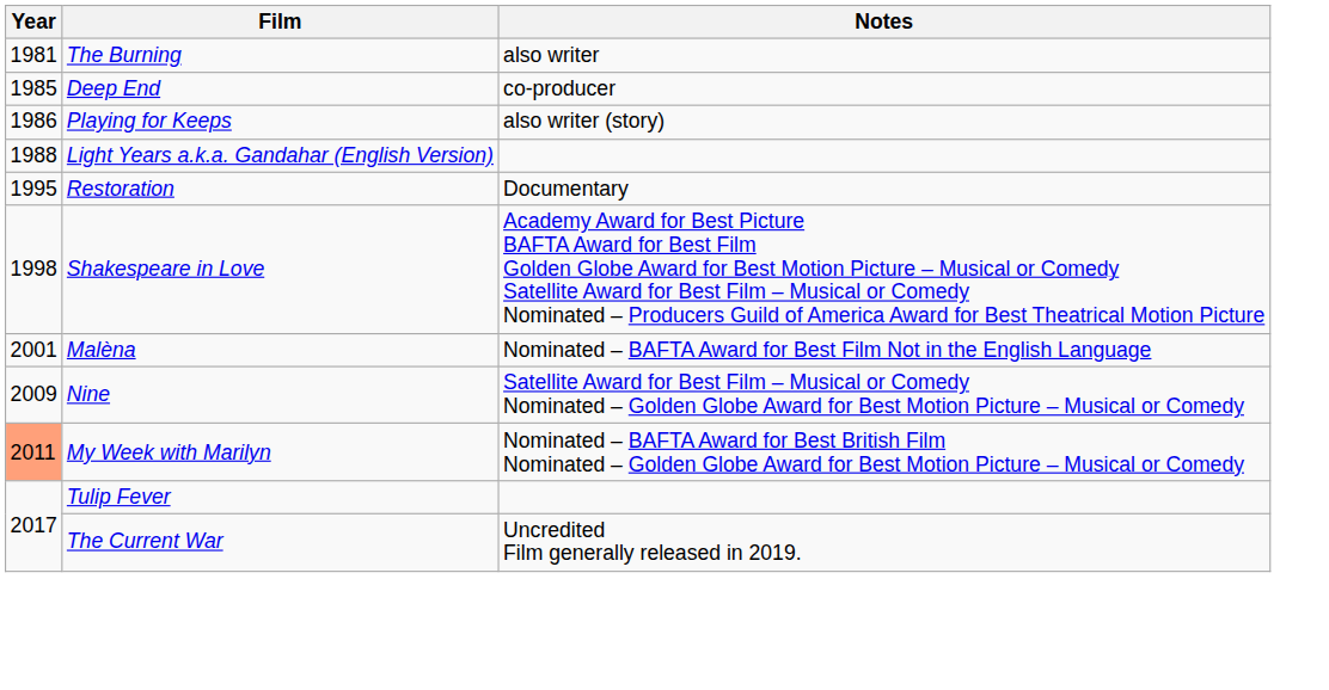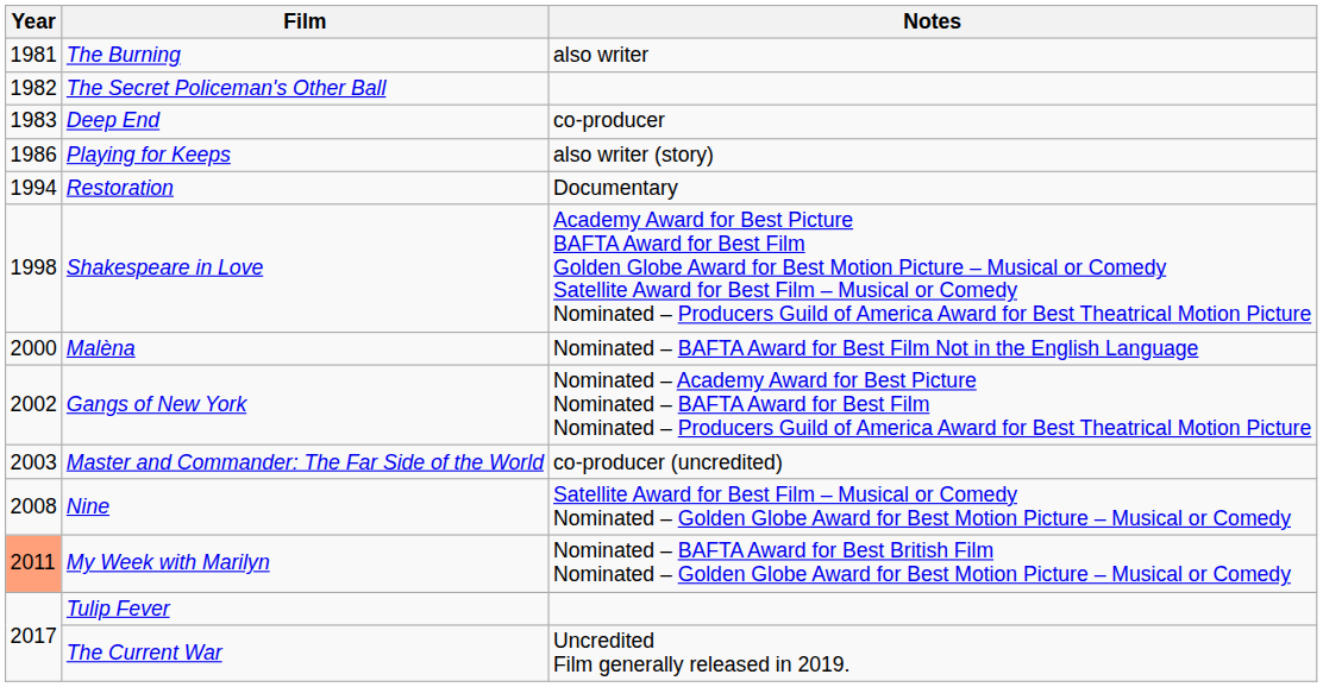+ row: 1982 | The Secret Policeman's Other Ball
Deep End | Year: 1985 -> 1983
- row: 1988 | Light Years a.k.a. Gandahar (English Version)
Restoration | Year: 1995 -> 1994
Malèna | Year: 2001 -> 2000
+ row: 2002 | Gangs of New York | Nominated – Academy Award for Best Picture Nominated – BAFTA Award for Best Film Nominated – Producers Guild of America Award for Best Theatrical Motion Picture
+ row: 2003 | Master and Commander: The Far Side of the World | co-producer (uncredited)
Nine | Year: 2009 -> 2008
